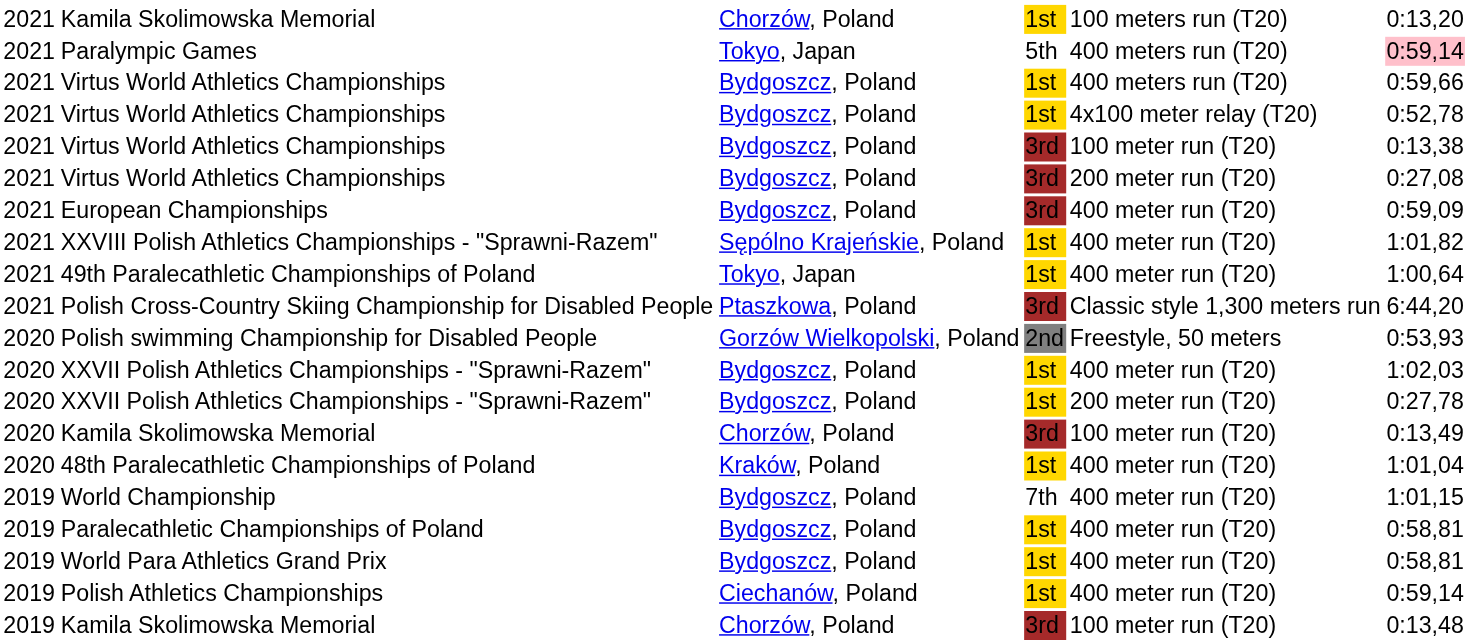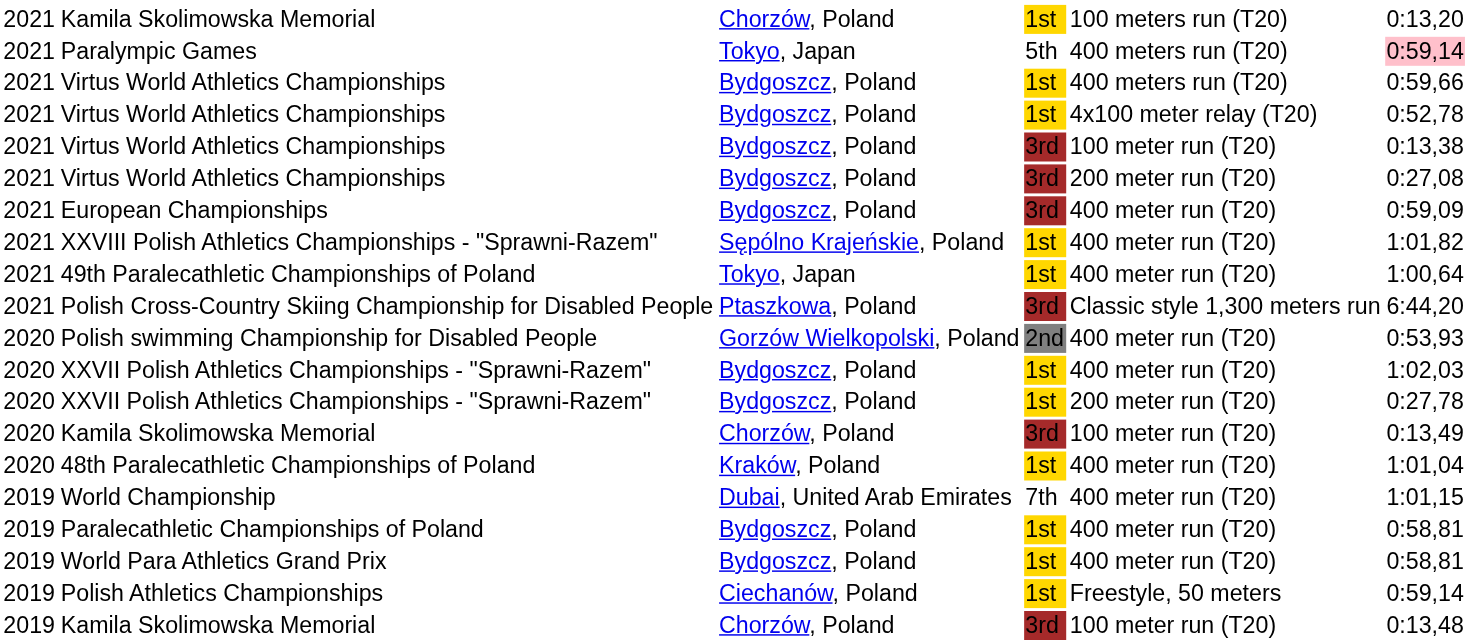Polish swimming Championship for Disabled People | column 5: Freestyle, 50 meters -> 400 meter run (T20)
World Championship | column 3: Bydgoszcz, Poland -> Dubai, United Arab Emirates
Polish Athletics Championships | column 5: 400 meter run (T20) -> Freestyle, 50 meters
